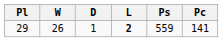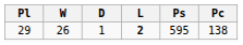29 | Ps: 559 -> 595
29 | Pc: 141 -> 138
